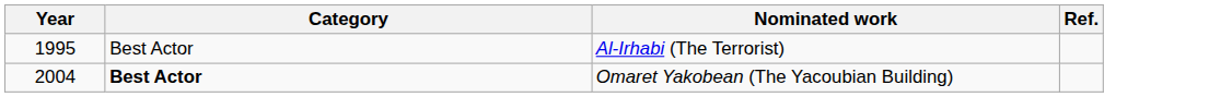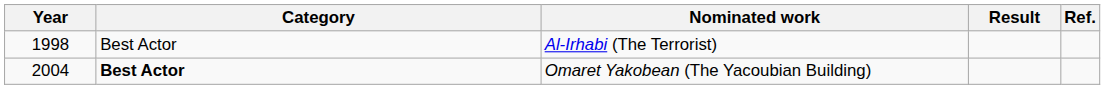+ column: Result
Al-Irhabi (The Terrorist) | Year: 1995 -> 1998
